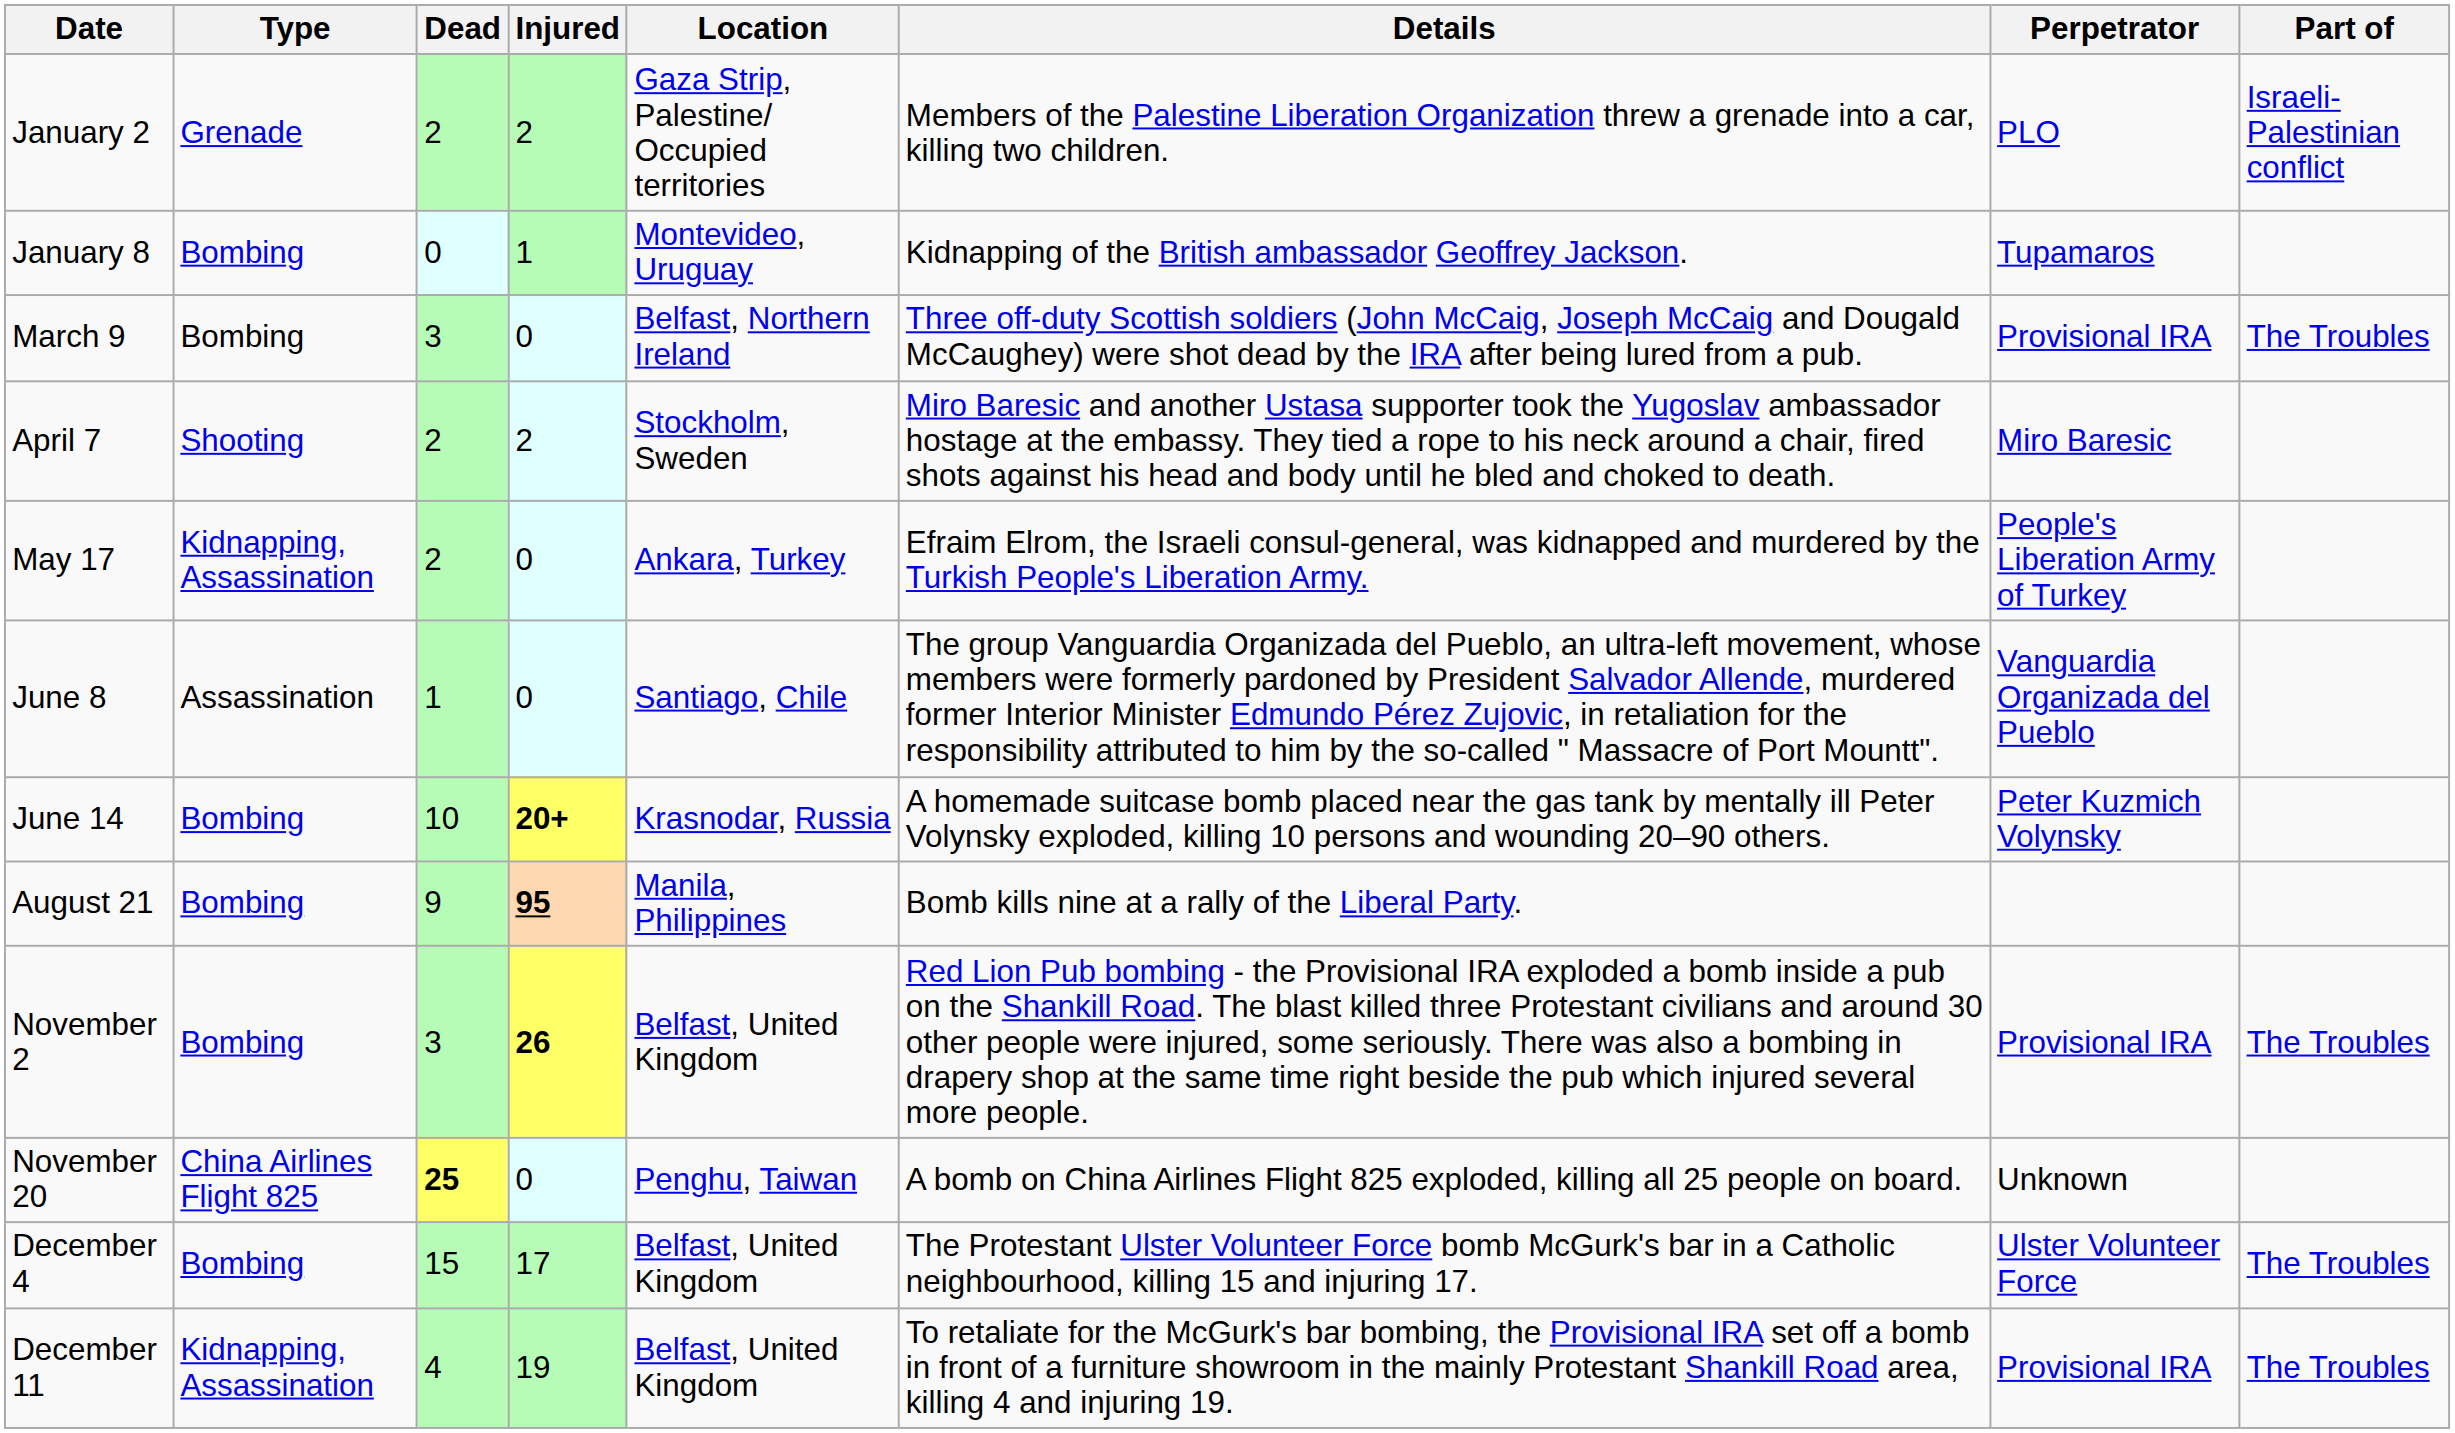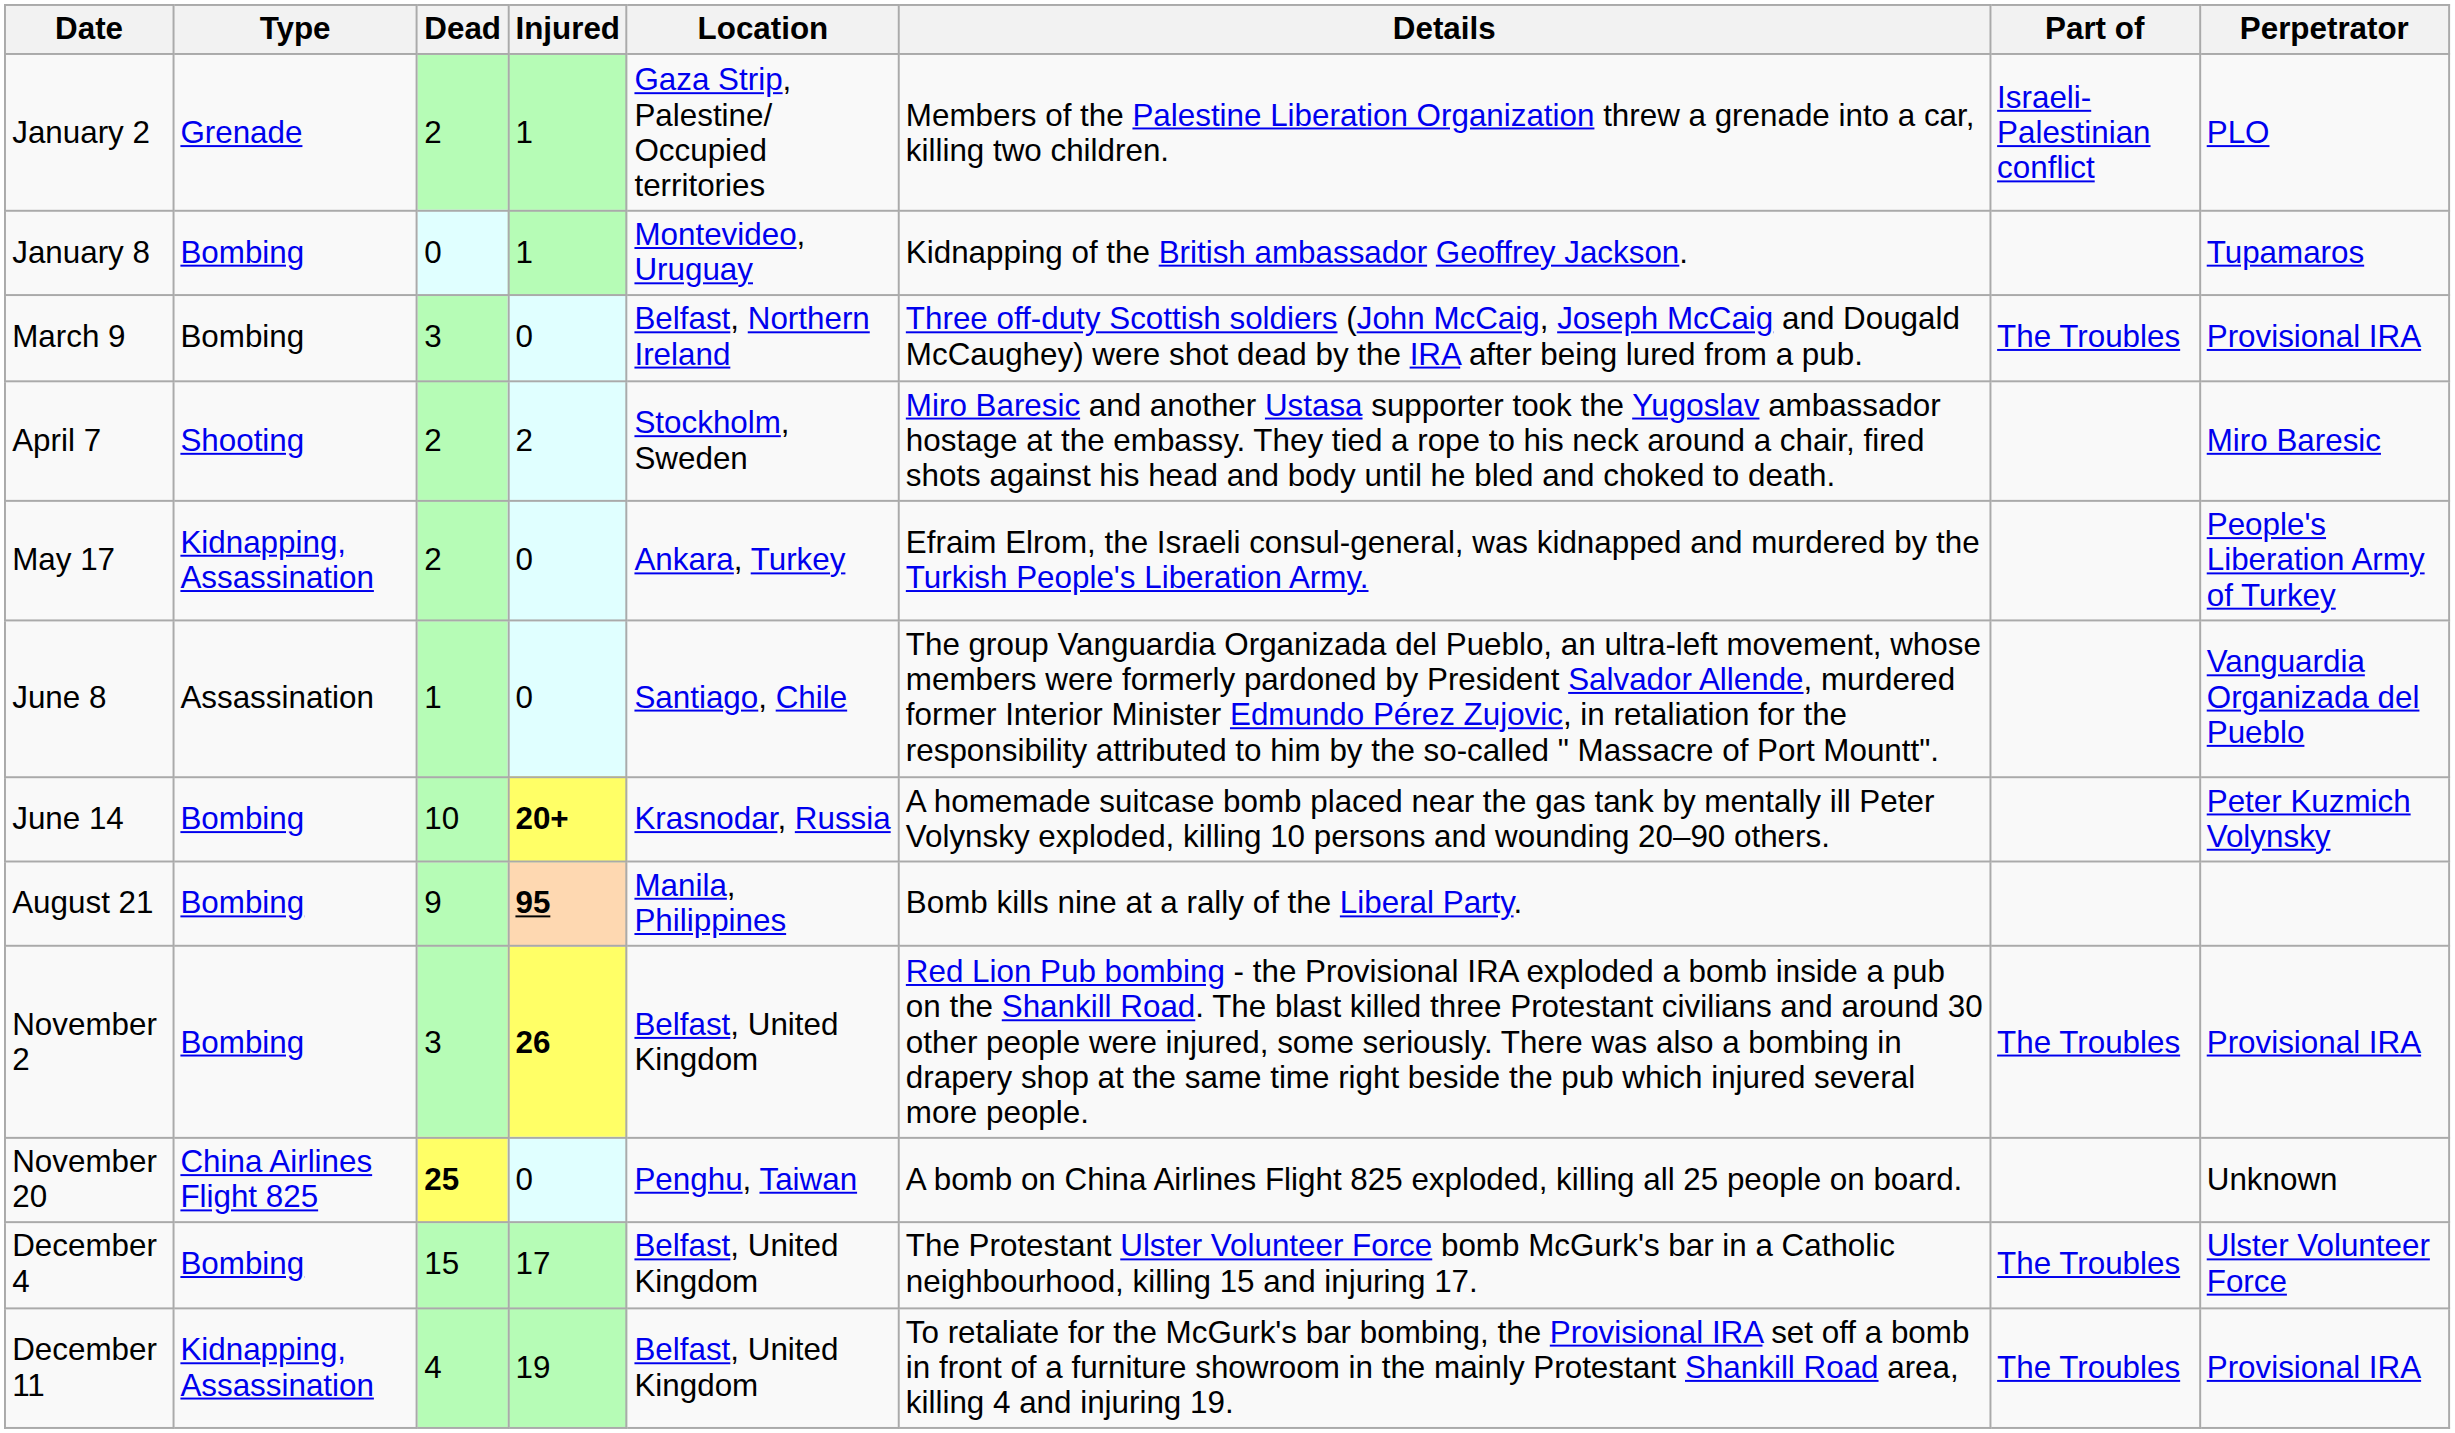columns swapped: Perpetrator <-> Part of
January 2 | Injured: 2 -> 1
